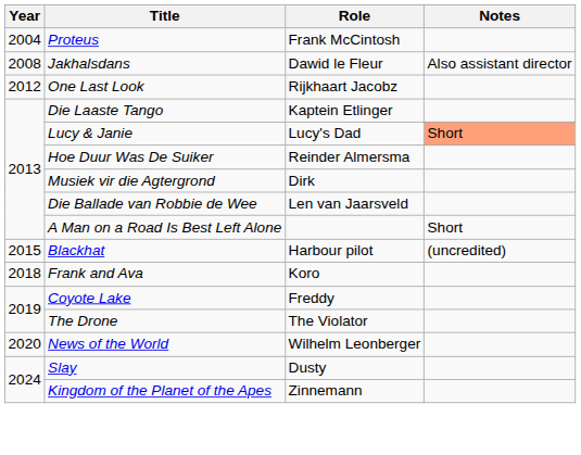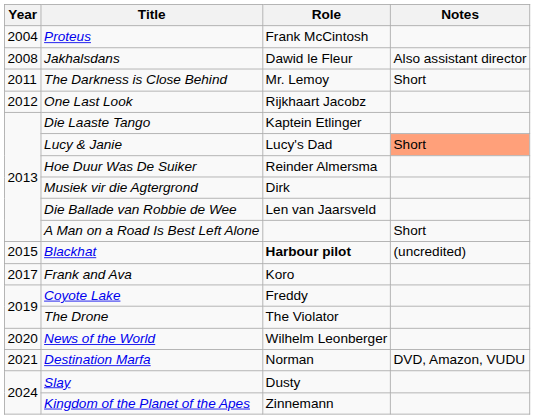+ row: 2011 | The Darkness is Close Behind | Mr. Lemoy | Short
Blackhat | Role: normal -> bold
Frank and Ava | Year: 2018 -> 2017
+ row: 2021 | Destination Marfa | Norman | DVD, Amazon, VUDU
